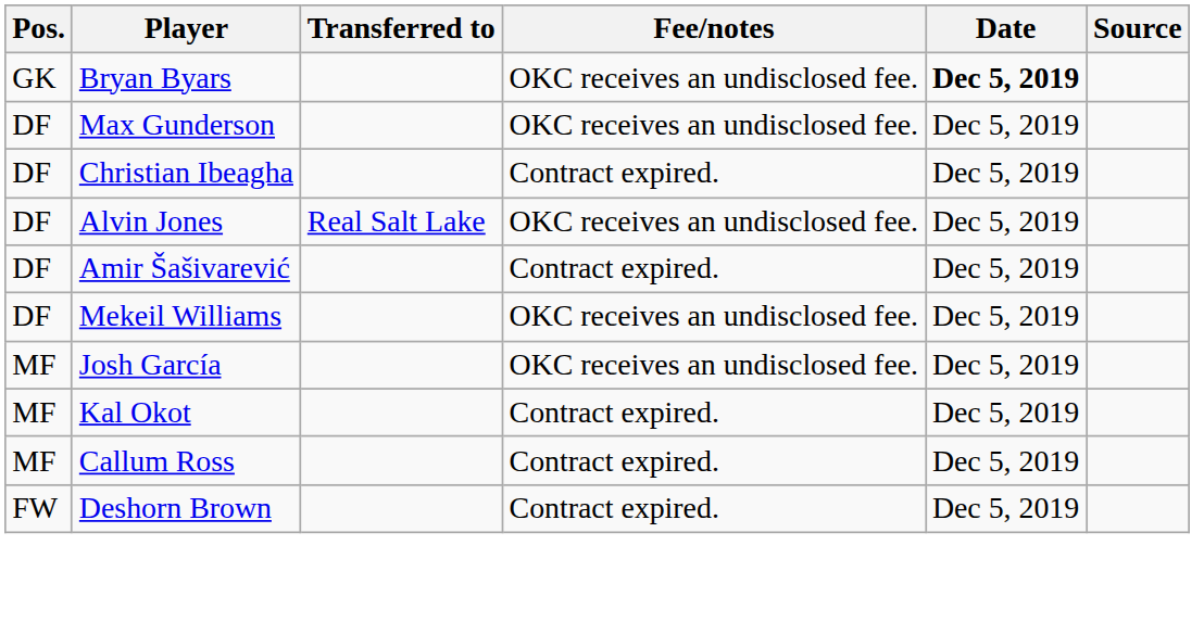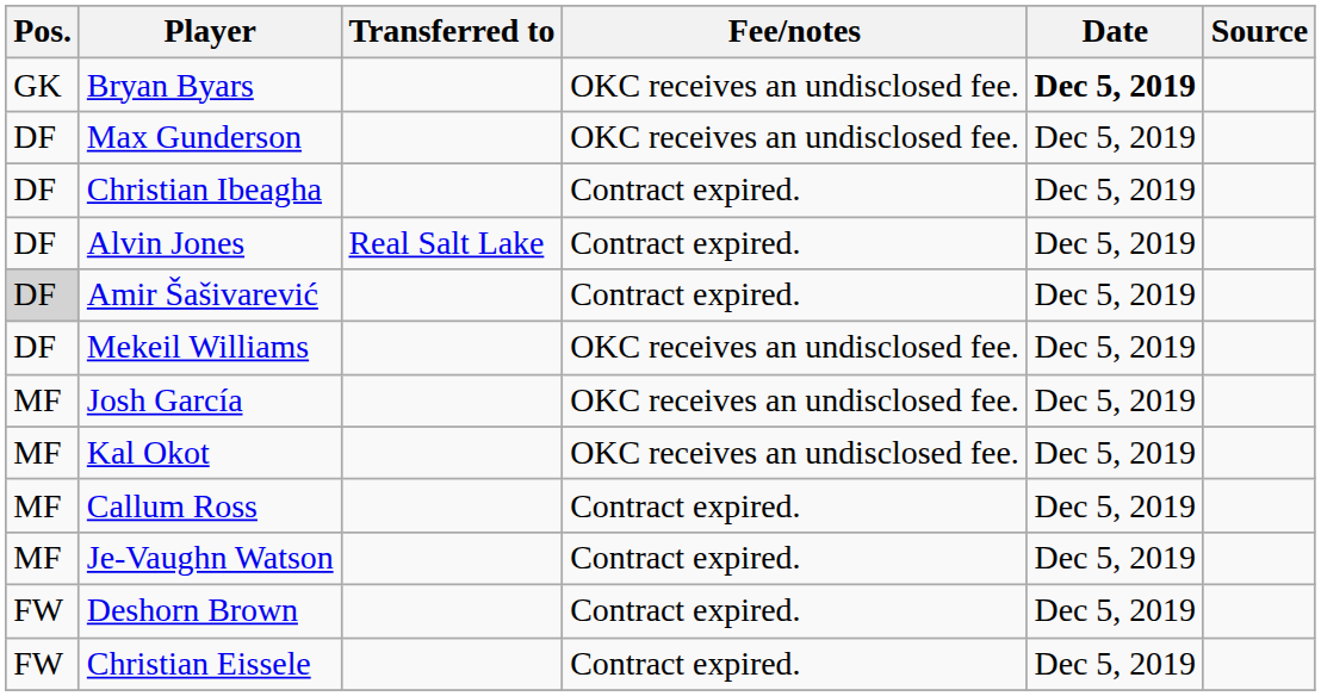Alvin Jones | Fee/notes: OKC receives an undisclosed fee. -> Contract expired.
Amir Šašivarević | Pos.: no background -> lightgrey background
Kal Okot | Fee/notes: Contract expired. -> OKC receives an undisclosed fee.
+ row: MF | Je-Vaughn Watson | Contract expired. | Dec 5, 2019
+ row: FW | Christian Eissele | Contract expired. | Dec 5, 2019
